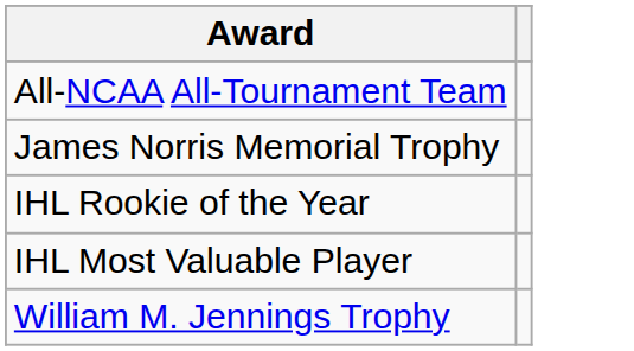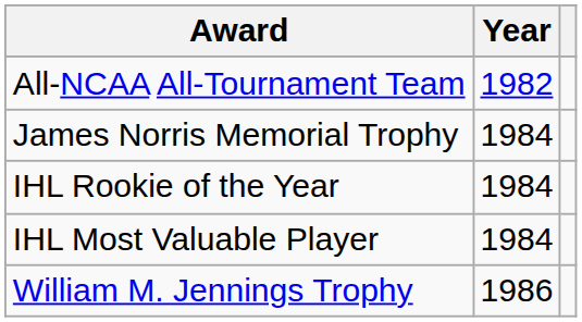+ column: Year | 1982 | 1984 | 1984 | 1984 | 1986
